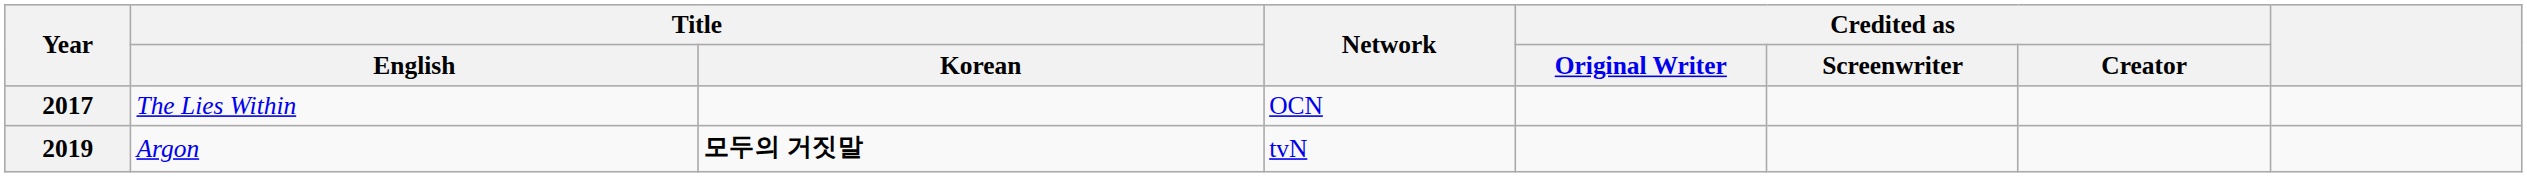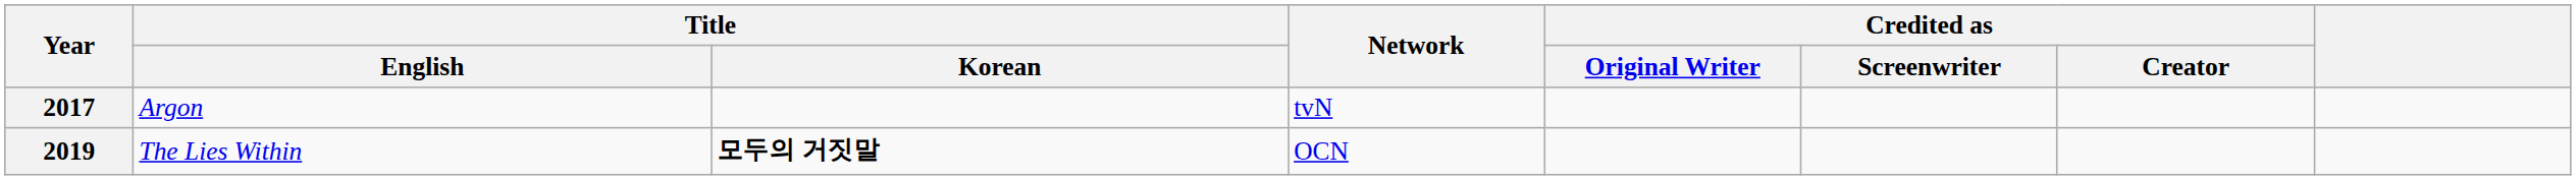2017 | Title / English: The Lies Within -> Argon
2017 | Network: OCN -> tvN
2019 | Title / English: Argon -> The Lies Within
2019 | Network: tvN -> OCN
